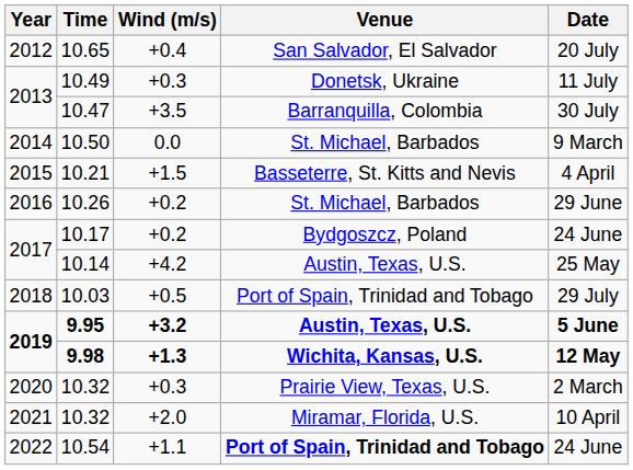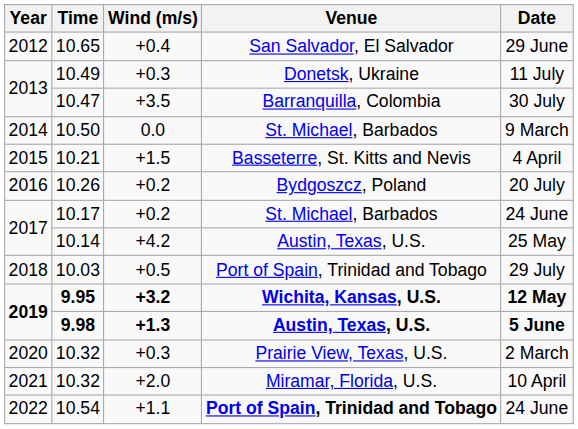10.65 | Date: 20 July -> 29 June
10.26 | Venue: St. Michael, Barbados -> Bydgoszcz, Poland
10.26 | Date: 29 June -> 20 July
10.17 | Venue: Bydgoszcz, Poland -> St. Michael, Barbados
9.95 | Venue: Austin, Texas, U.S. -> Wichita, Kansas, U.S.
9.95 | Date: 5 June -> 12 May
9.98 | Venue: Wichita, Kansas, U.S. -> Austin, Texas, U.S.
9.98 | Date: 12 May -> 5 June
